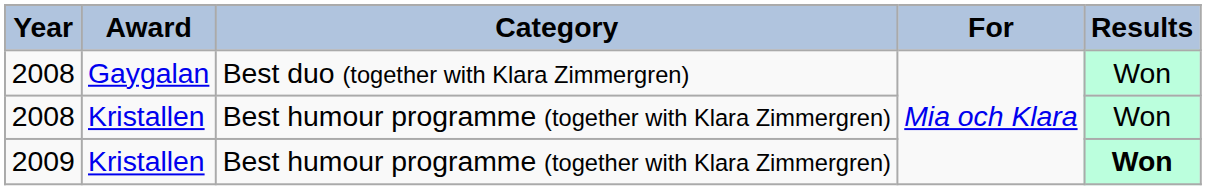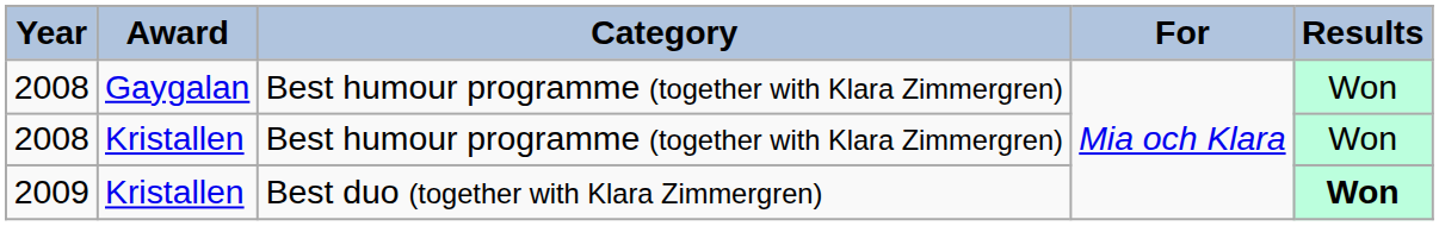2008 / Gaygalan | Category: Best duo (together with Klara Zimmergren) -> Best humour programme (together with Klara Zimmergren)
2009 | Category: Best humour programme (together with Klara Zimmergren) -> Best duo (together with Klara Zimmergren)
